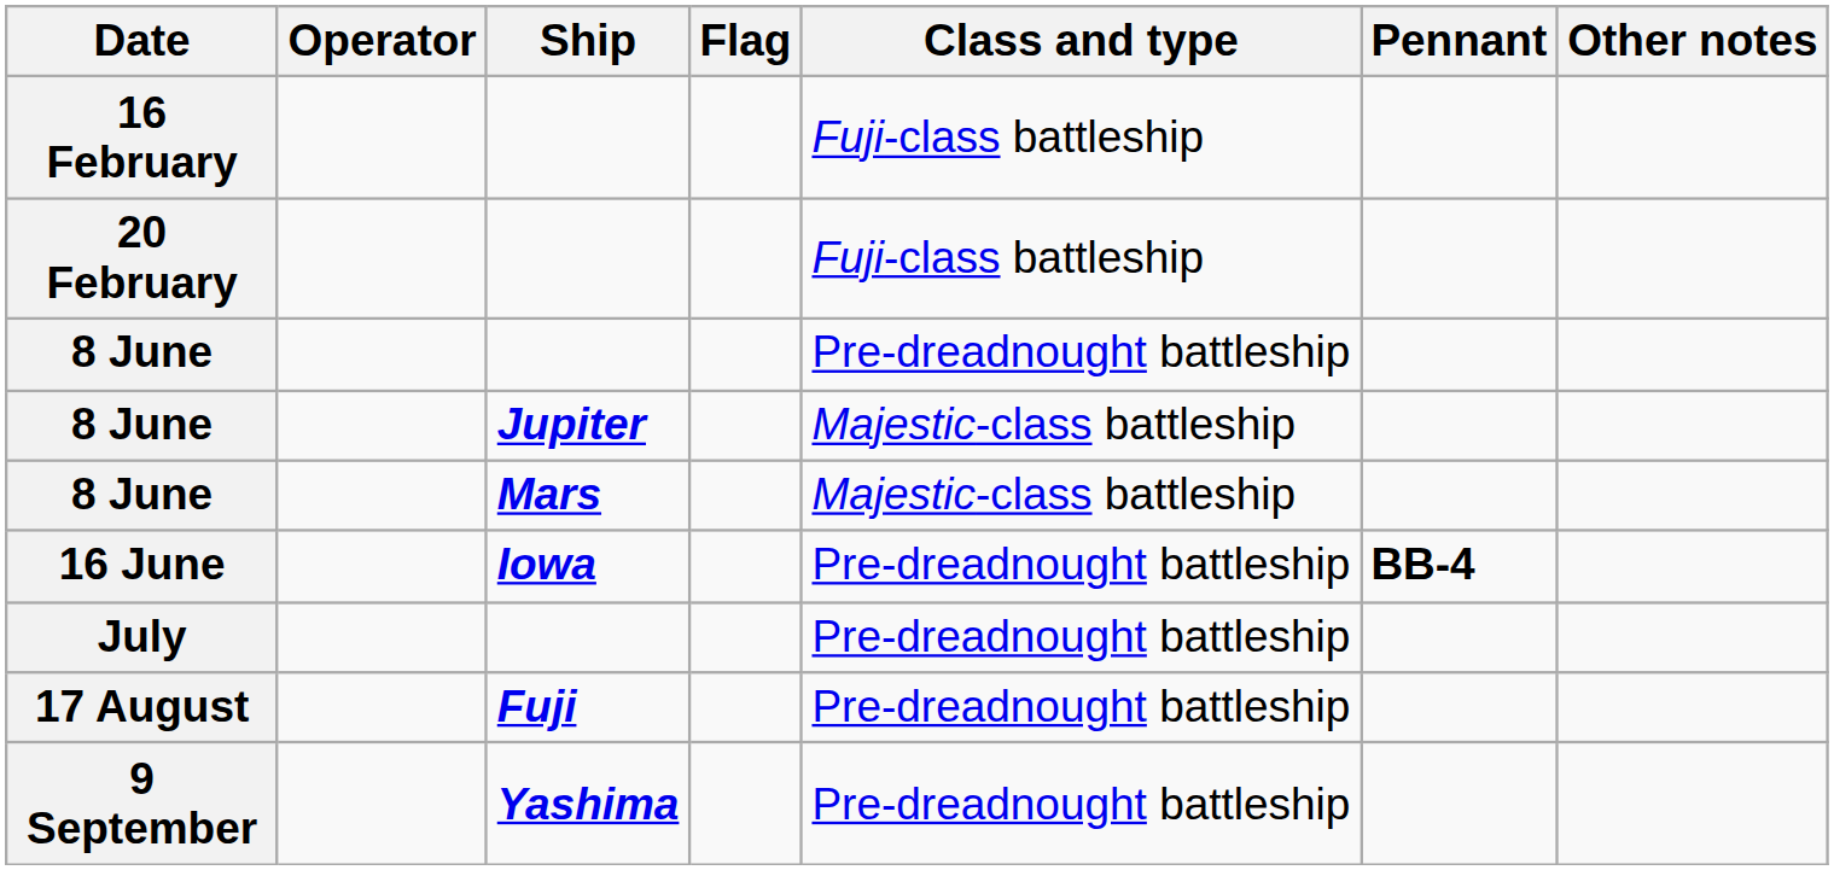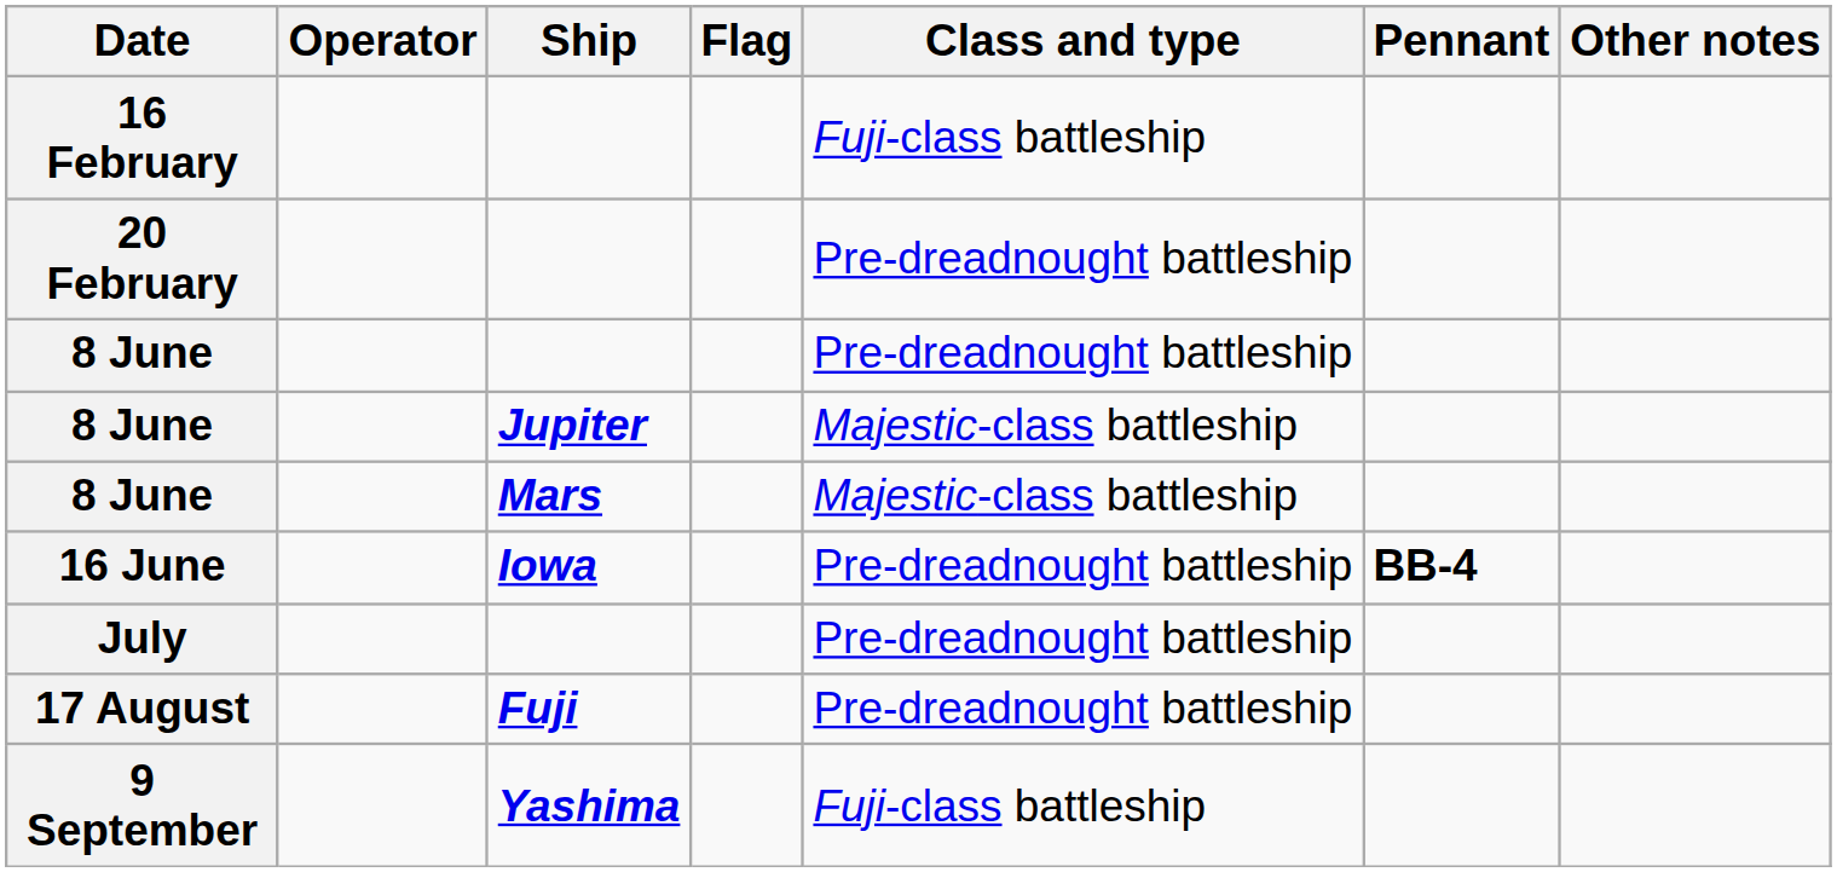20 February | Class and type: Fuji-class battleship -> Pre-dreadnought battleship
9 September | Class and type: Pre-dreadnought battleship -> Fuji-class battleship
